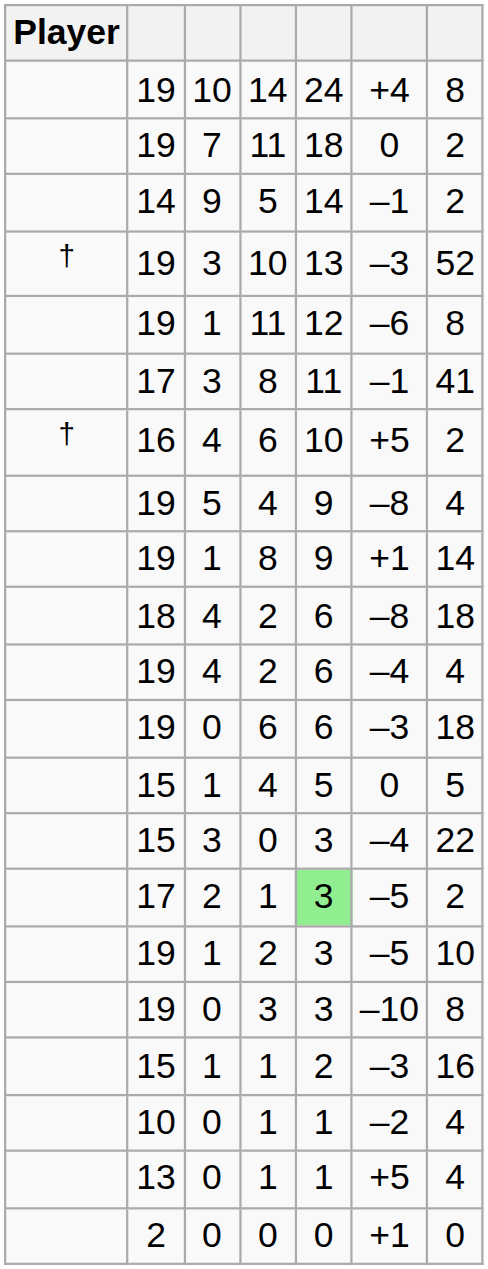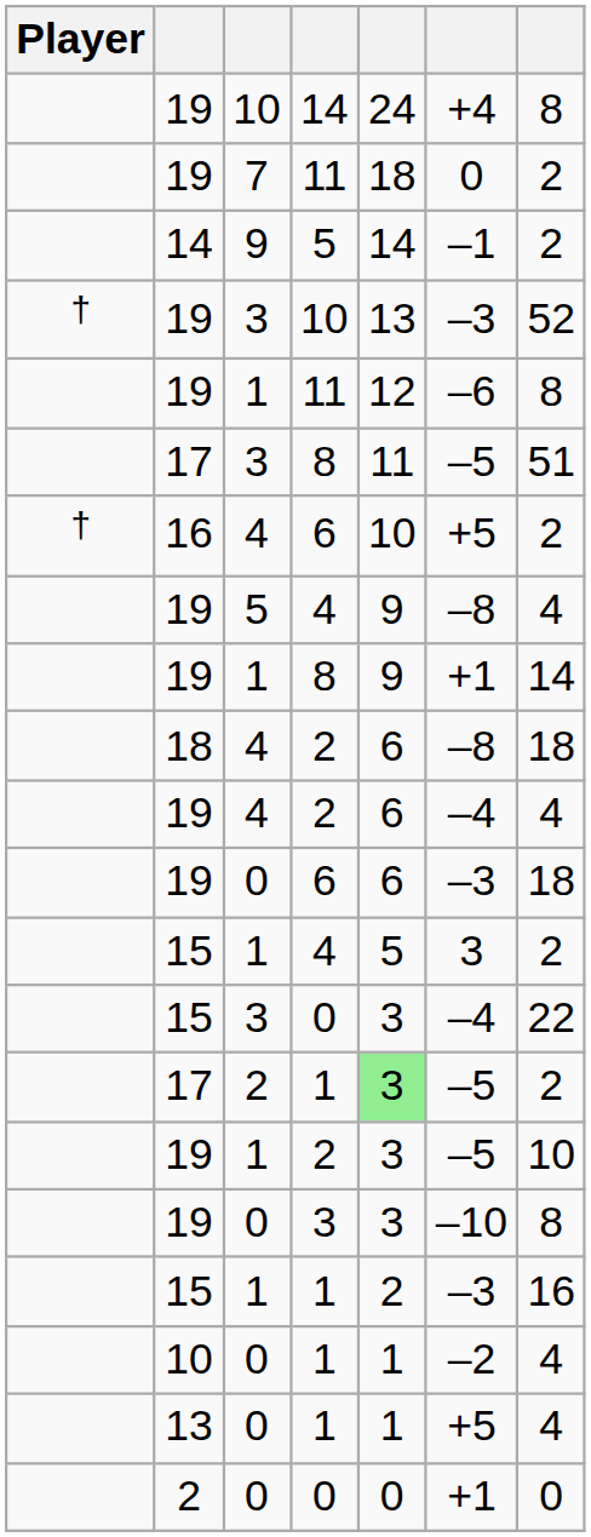17 / 8 | column 6: –1 -> –5
17 / 8 | column 7: 41 -> 51
15 / 4 | column 6: 0 -> 3
15 / 4 | column 7: 5 -> 2
